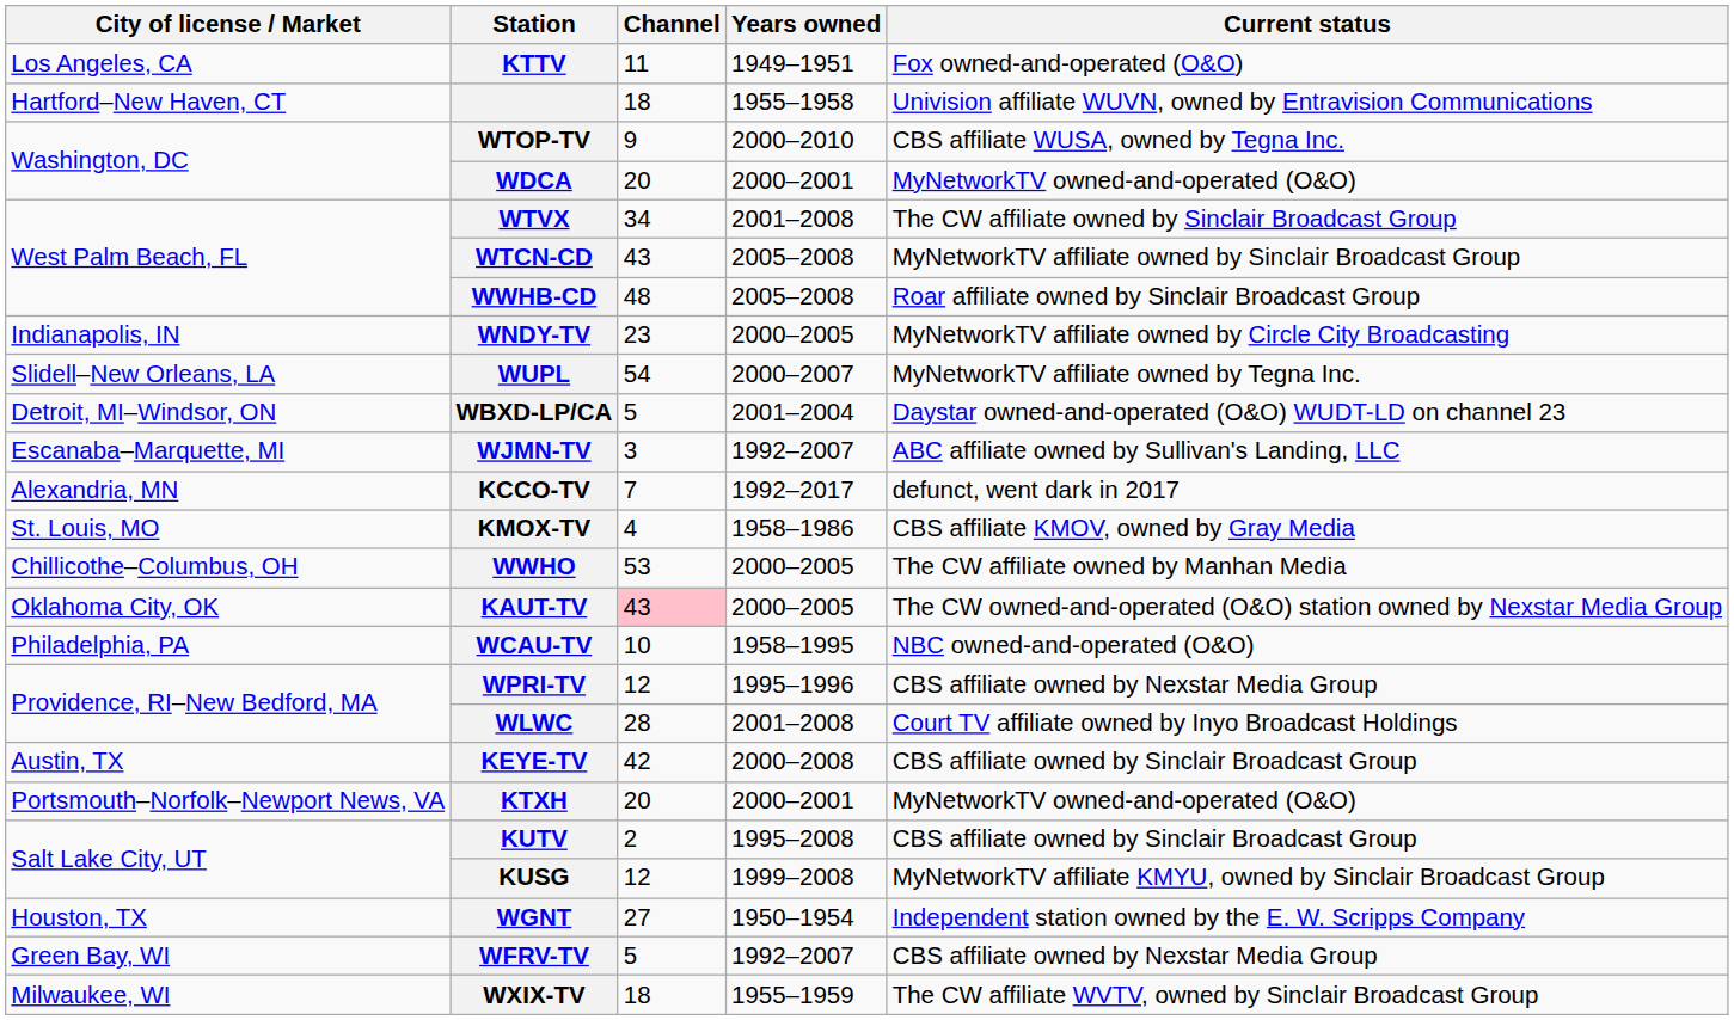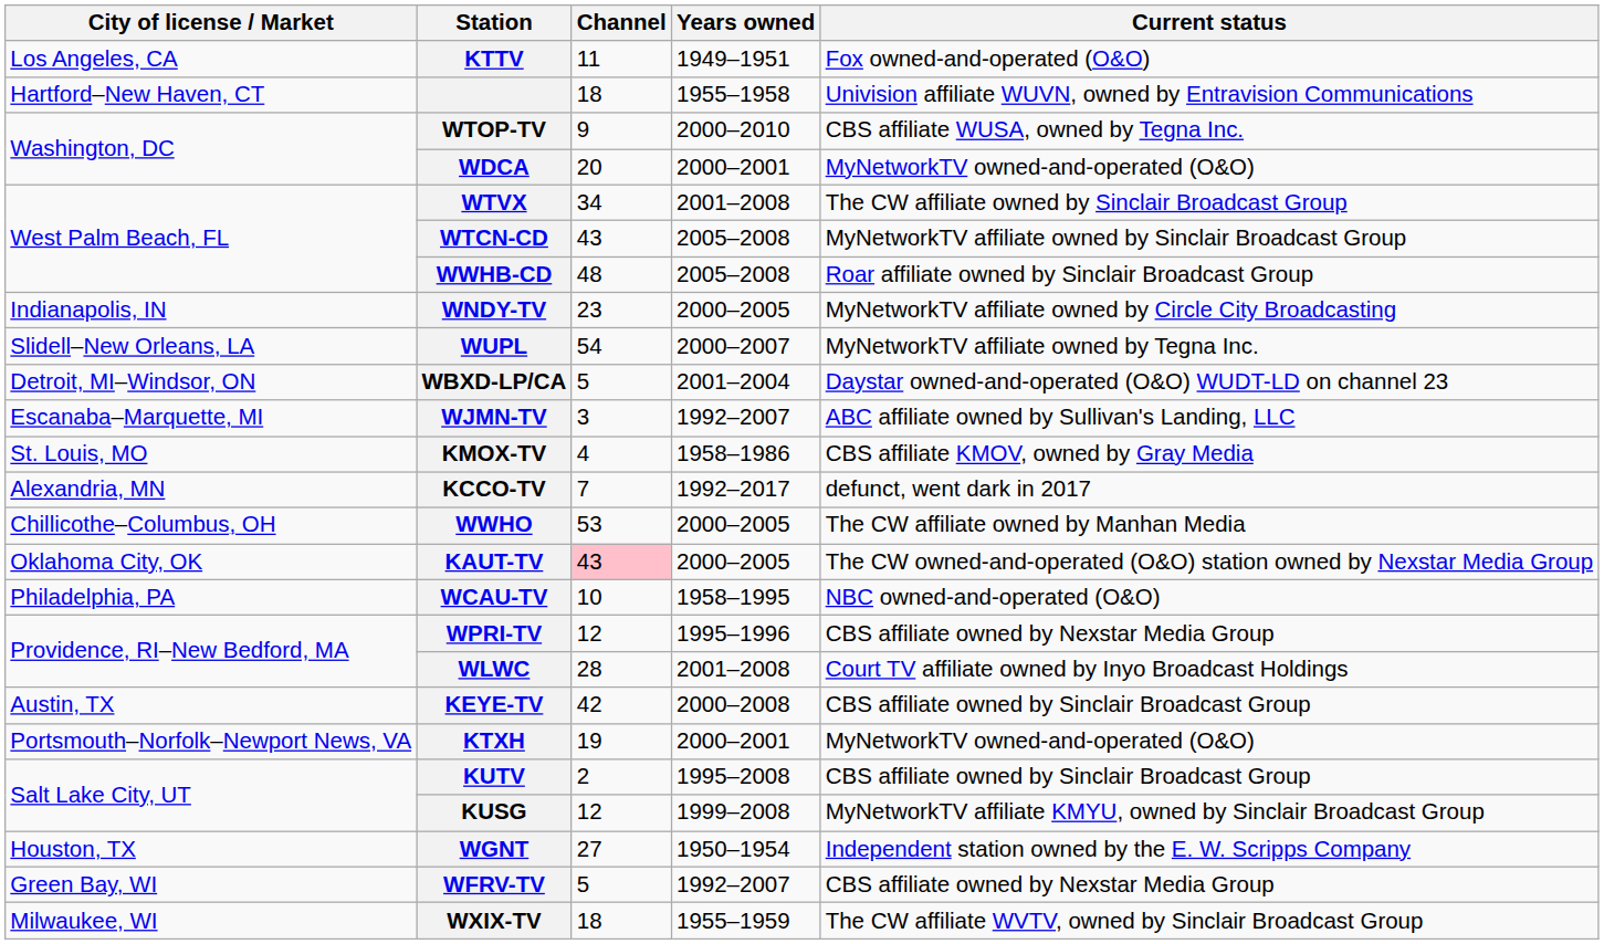rows swapped: KCCO-TV <-> KMOX-TV
KTXH | Channel: 20 -> 19
